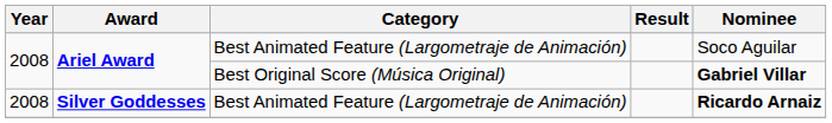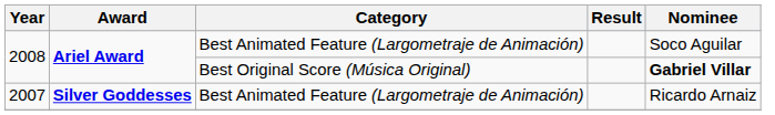Silver Goddesses | Year: 2008 -> 2007
Silver Goddesses | Nominee: bold -> normal
